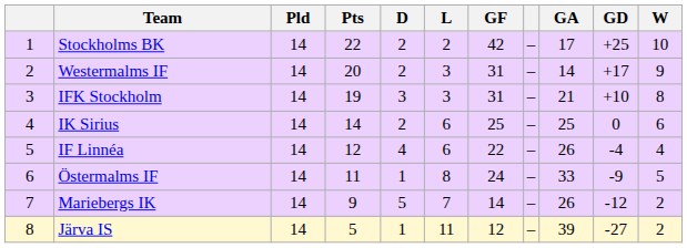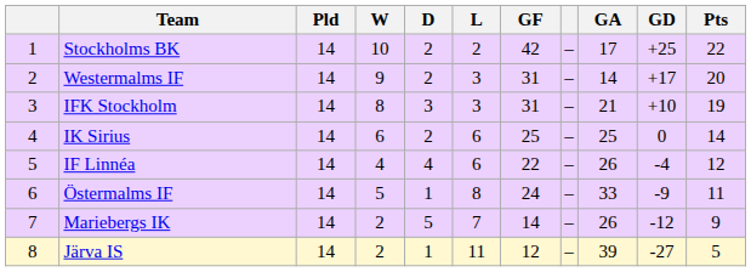columns swapped: W <-> Pts
